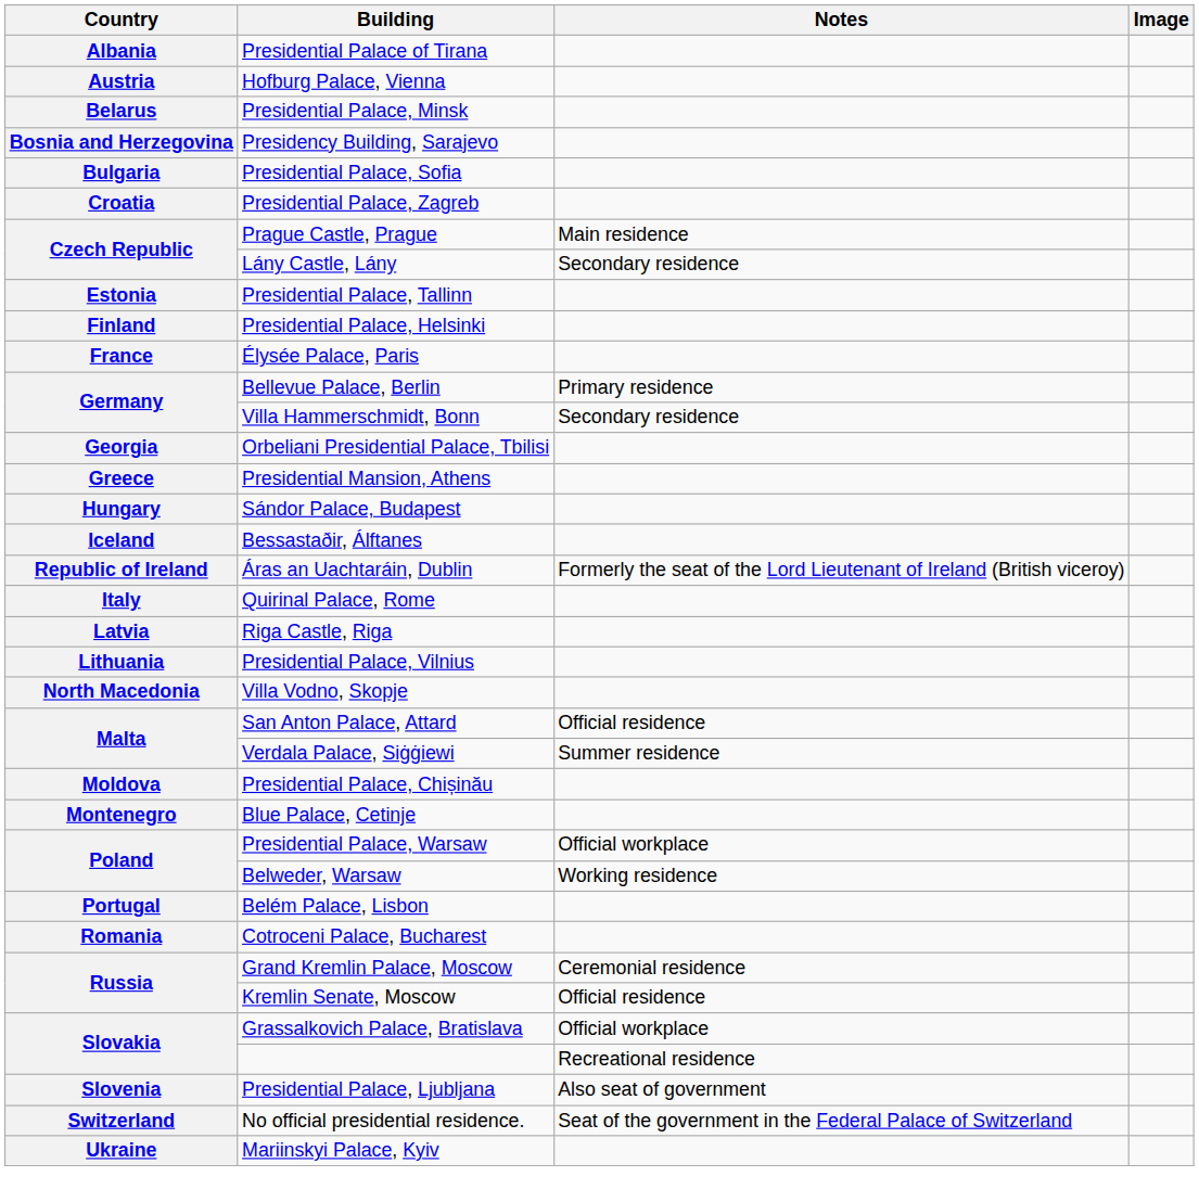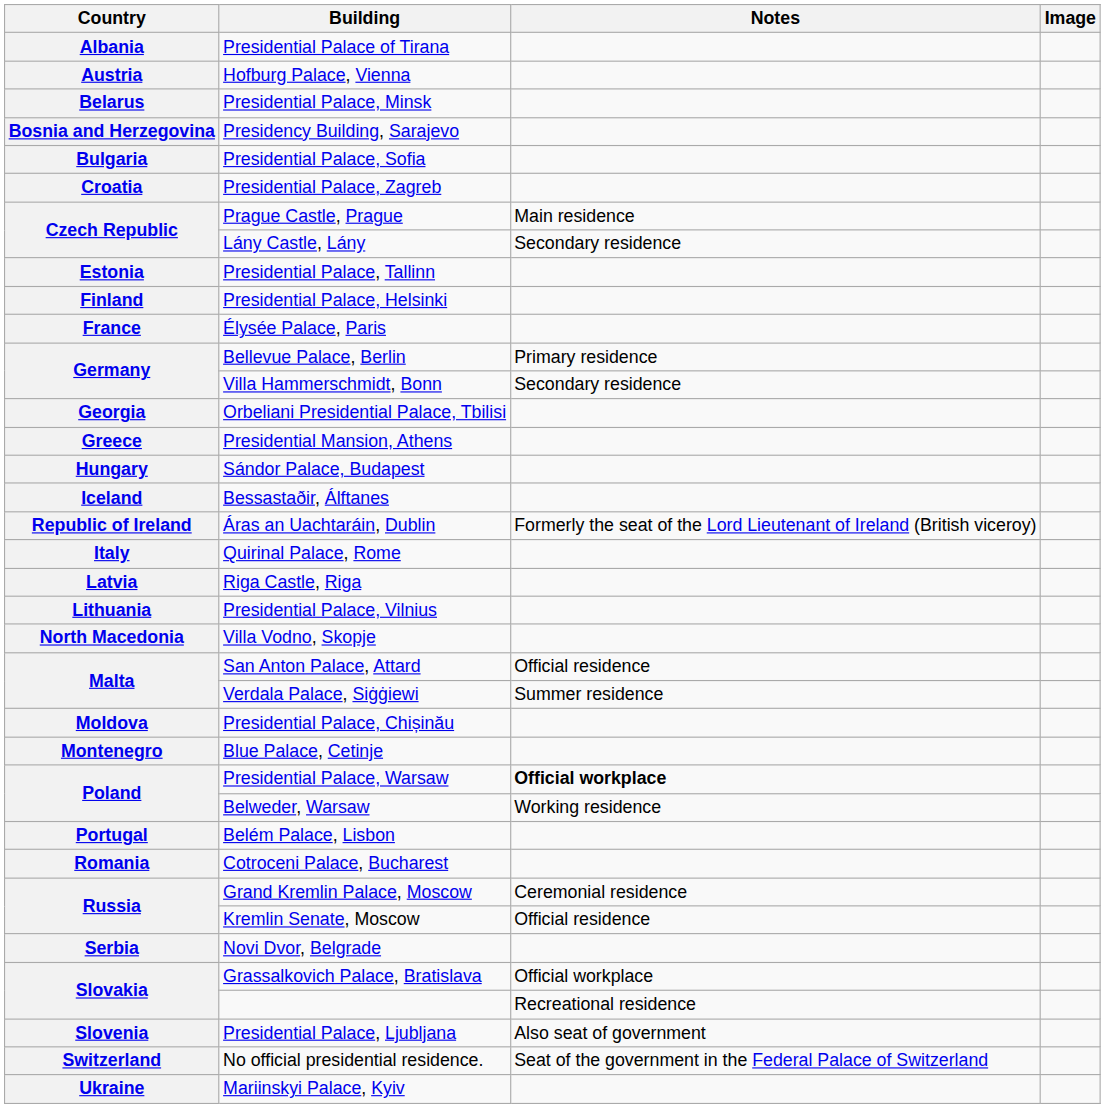Presidential Palace, Warsaw | Notes: normal -> bold
+ row: Serbia | Novi Dvor, Belgrade
